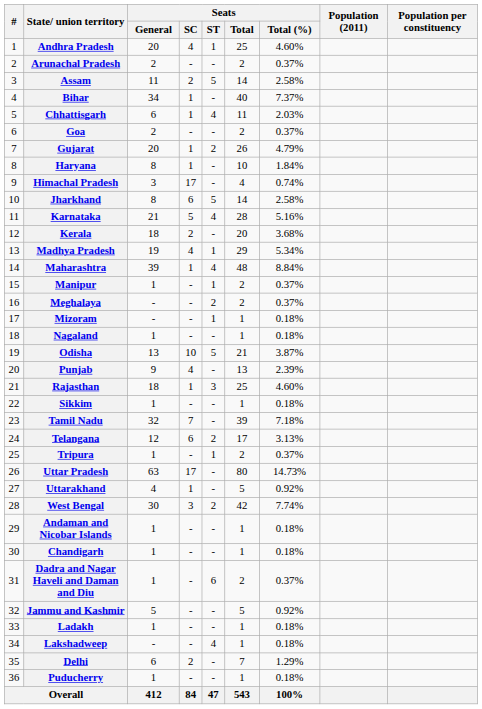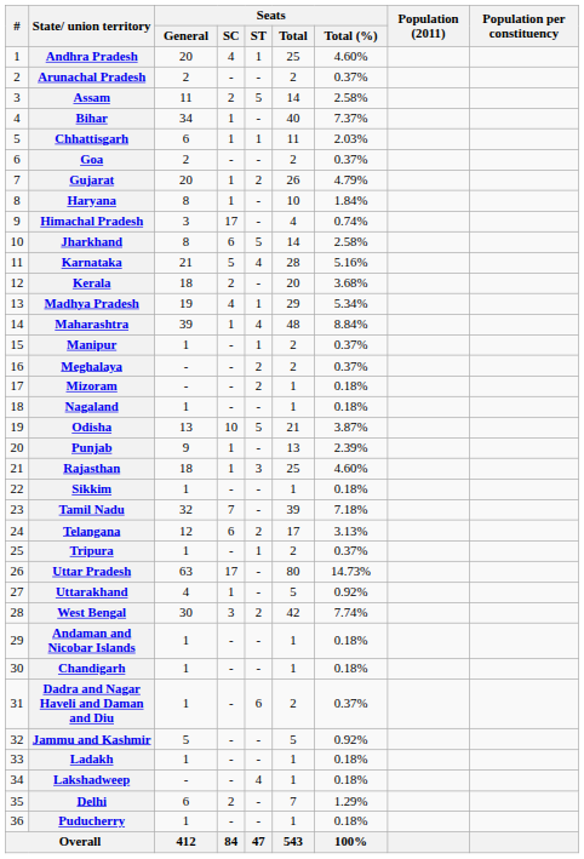Chhattisgarh | Seats / ST: 4 -> 1
Mizoram | Seats / ST: 1 -> 2
Punjab | Seats / SC: 4 -> 1
